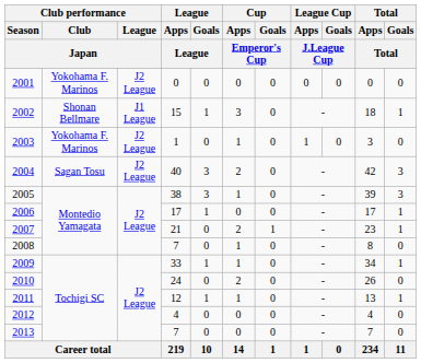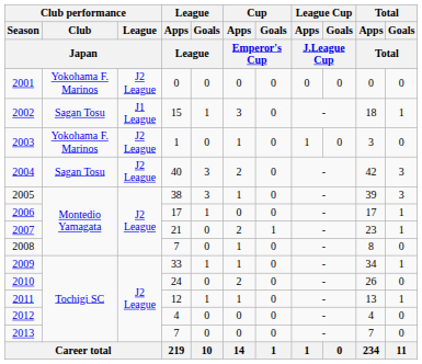2002 | Club performance / Club / Japan: Shonan Bellmare -> Sagan Tosu
